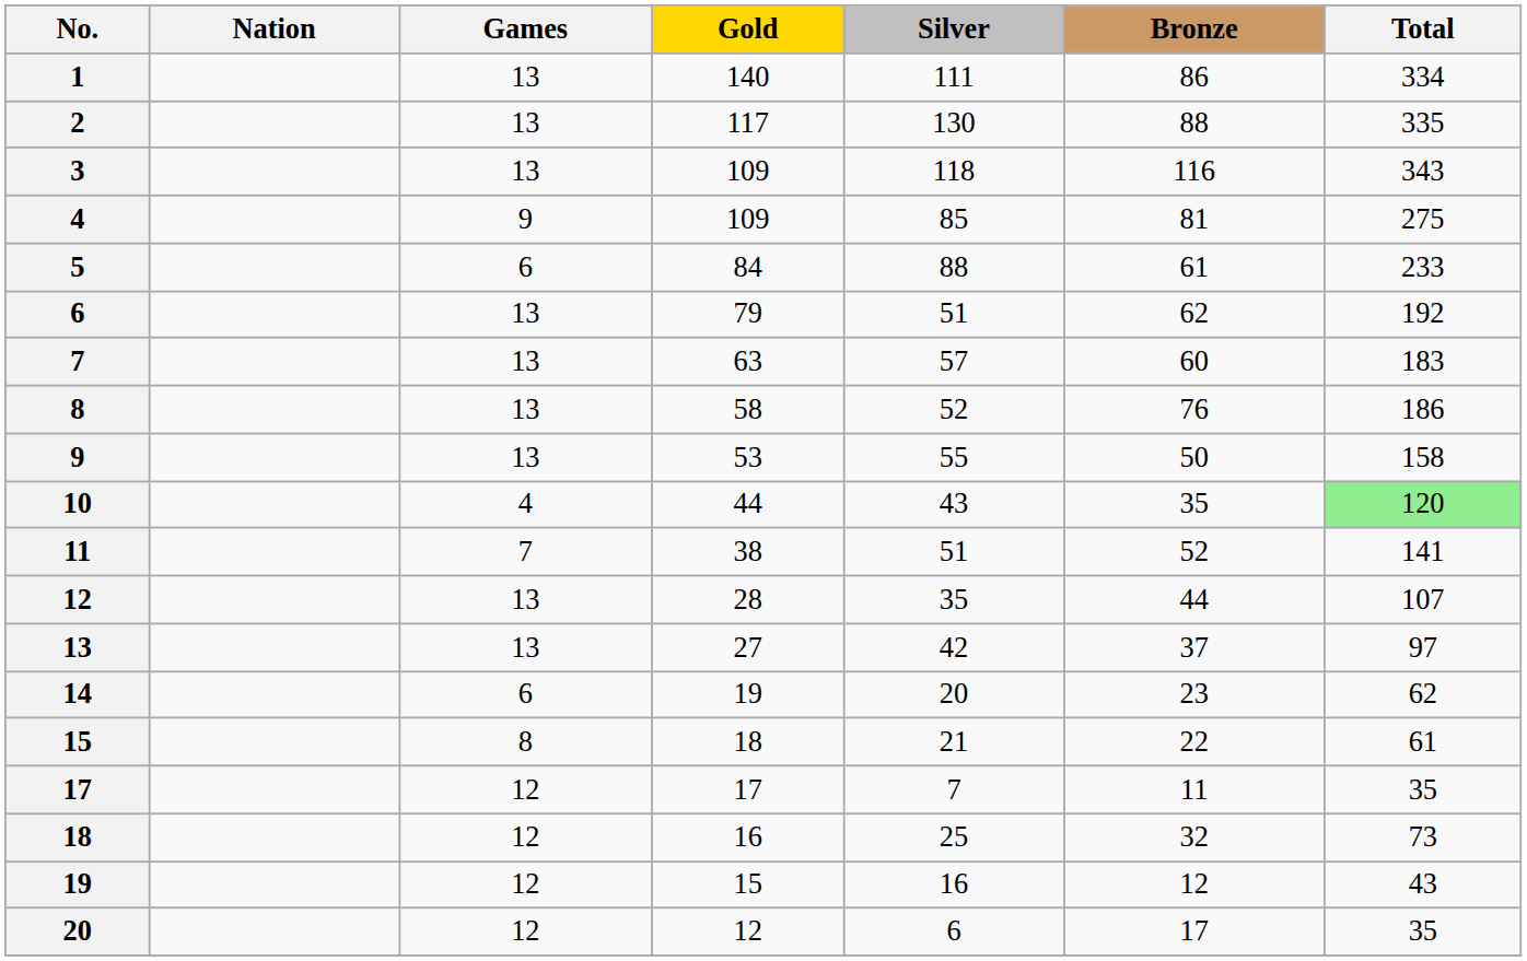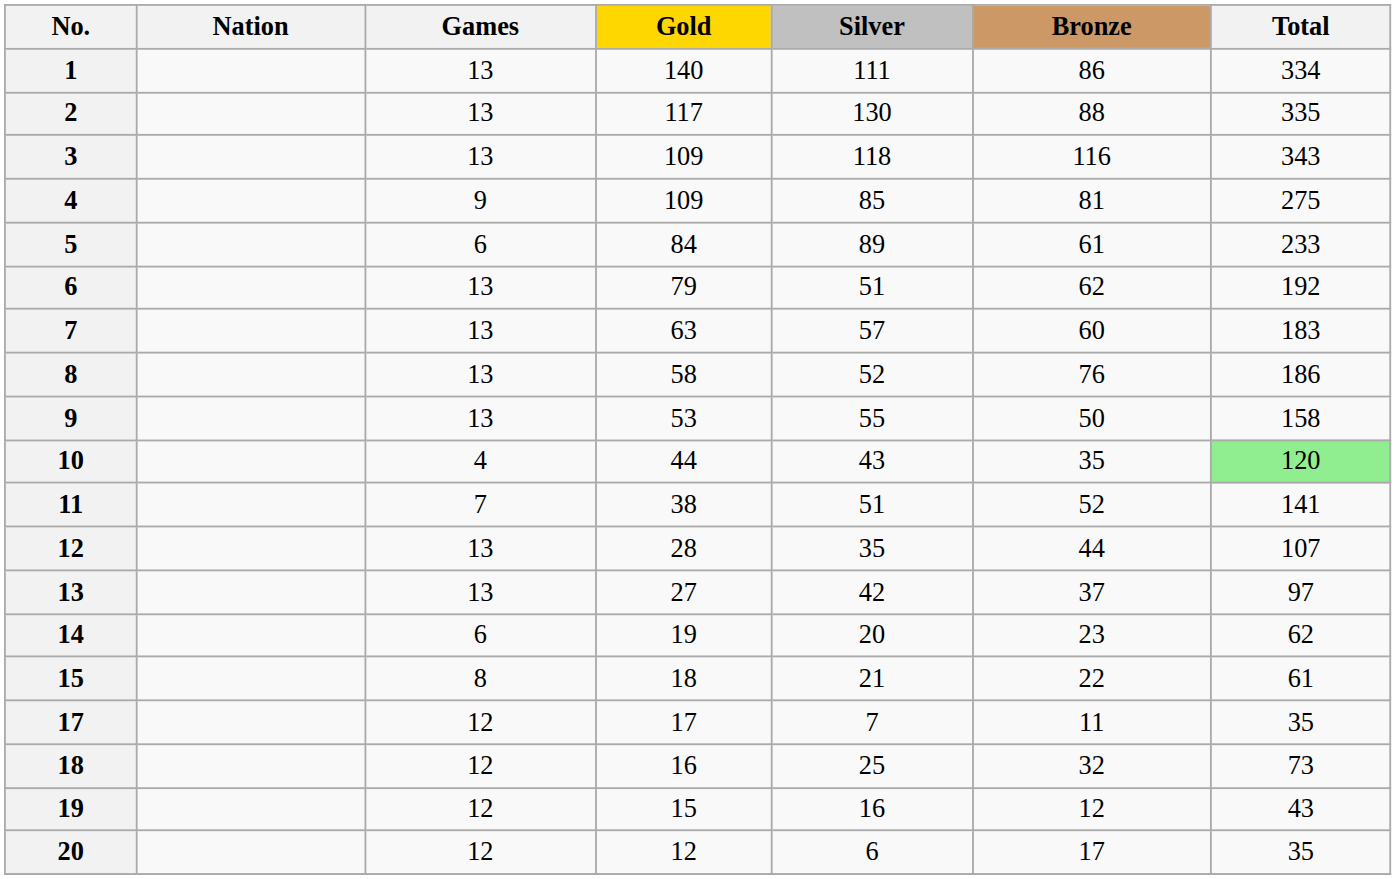5 | Silver: 88 -> 89
